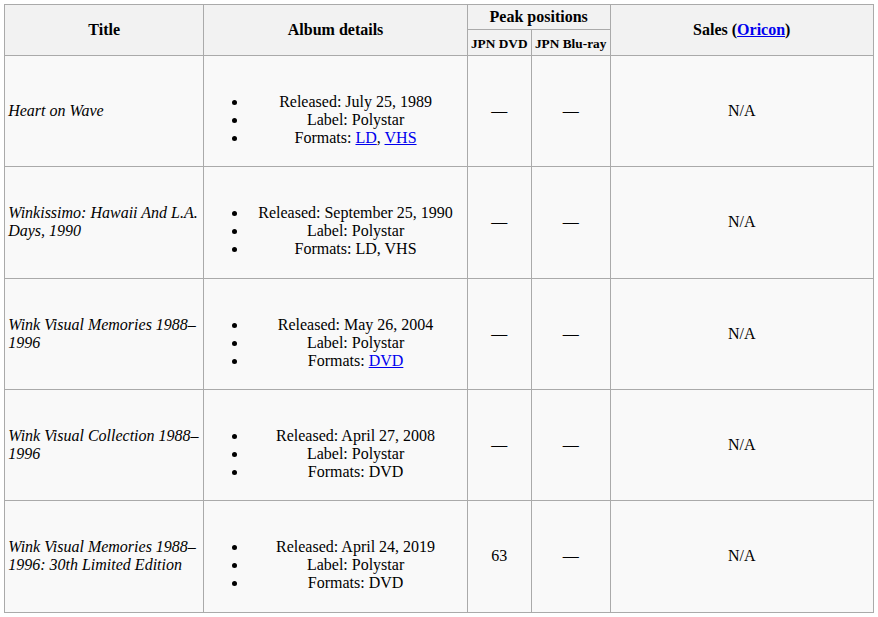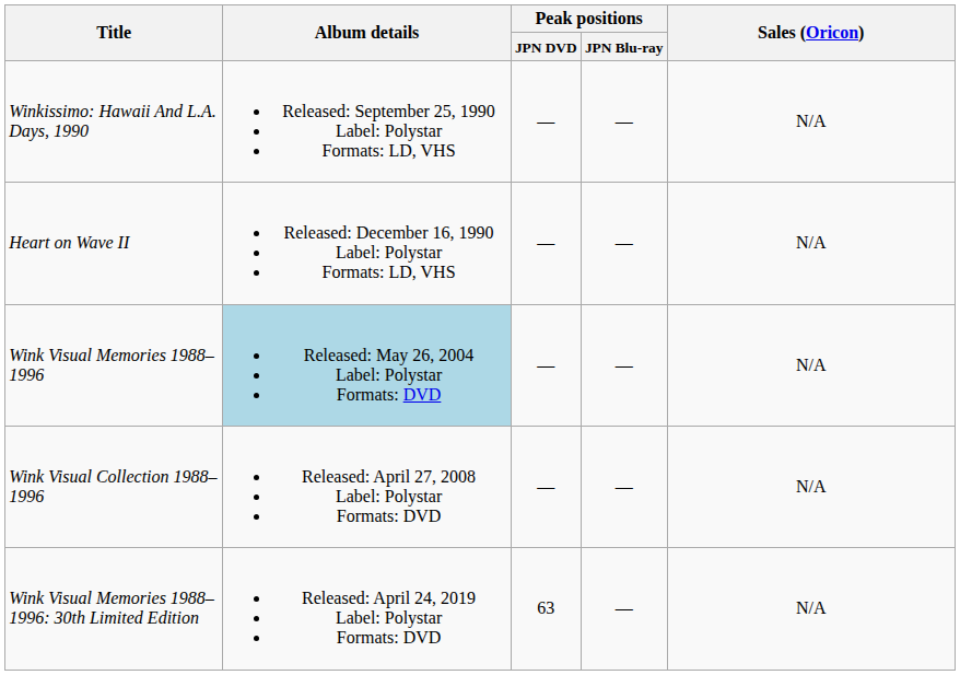- row: Heart on Wave | Released: July 25, 1989 Label: Polystar Formats: LD, VHS | — | — | N/A
+ row: Heart on Wave II | Released: December 16, 1990 Label: Polystar Formats: LD, VHS | — | — | N/A
Wink Visual Memories 1988–1996 | Album details: no background -> lightblue background
